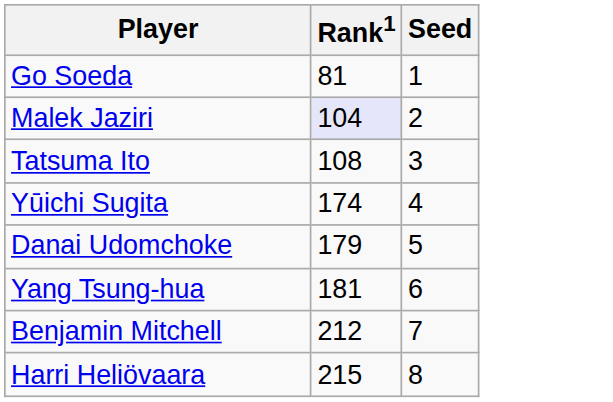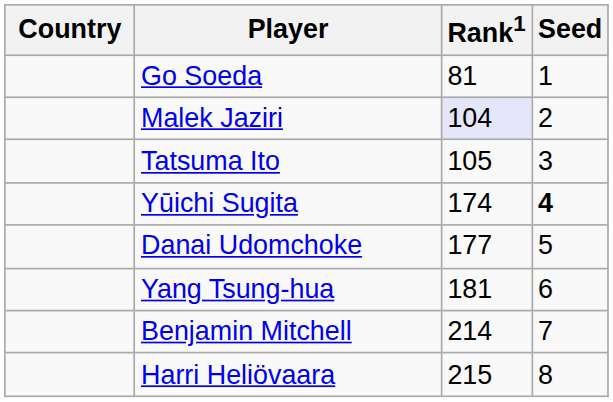+ column: Country
Tatsuma Ito | Rank1: 108 -> 105
Yūichi Sugita | Seed: normal -> bold
Danai Udomchoke | Rank1: 179 -> 177
Benjamin Mitchell | Rank1: 212 -> 214
